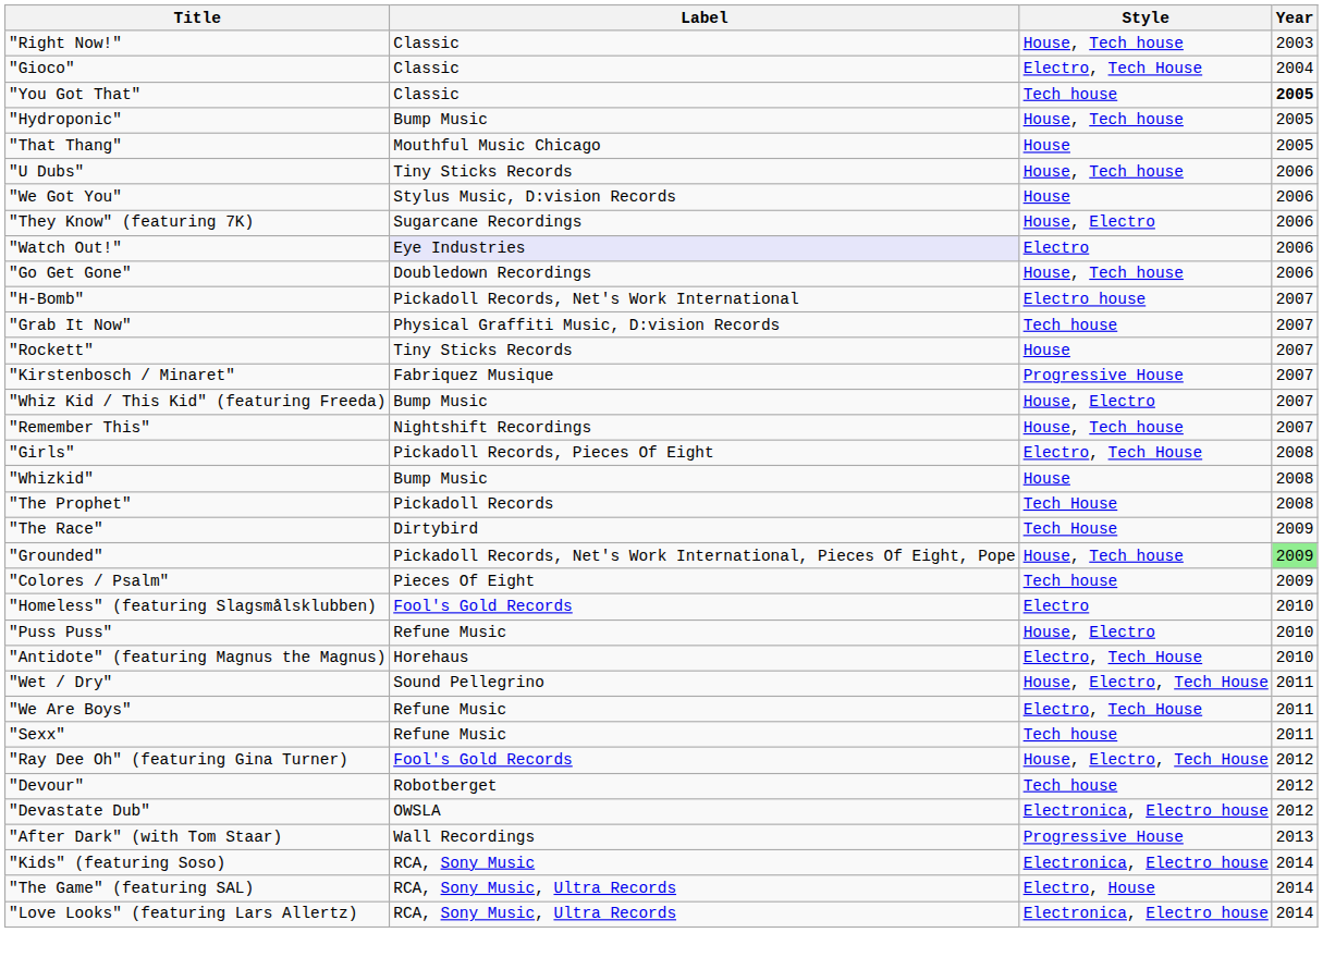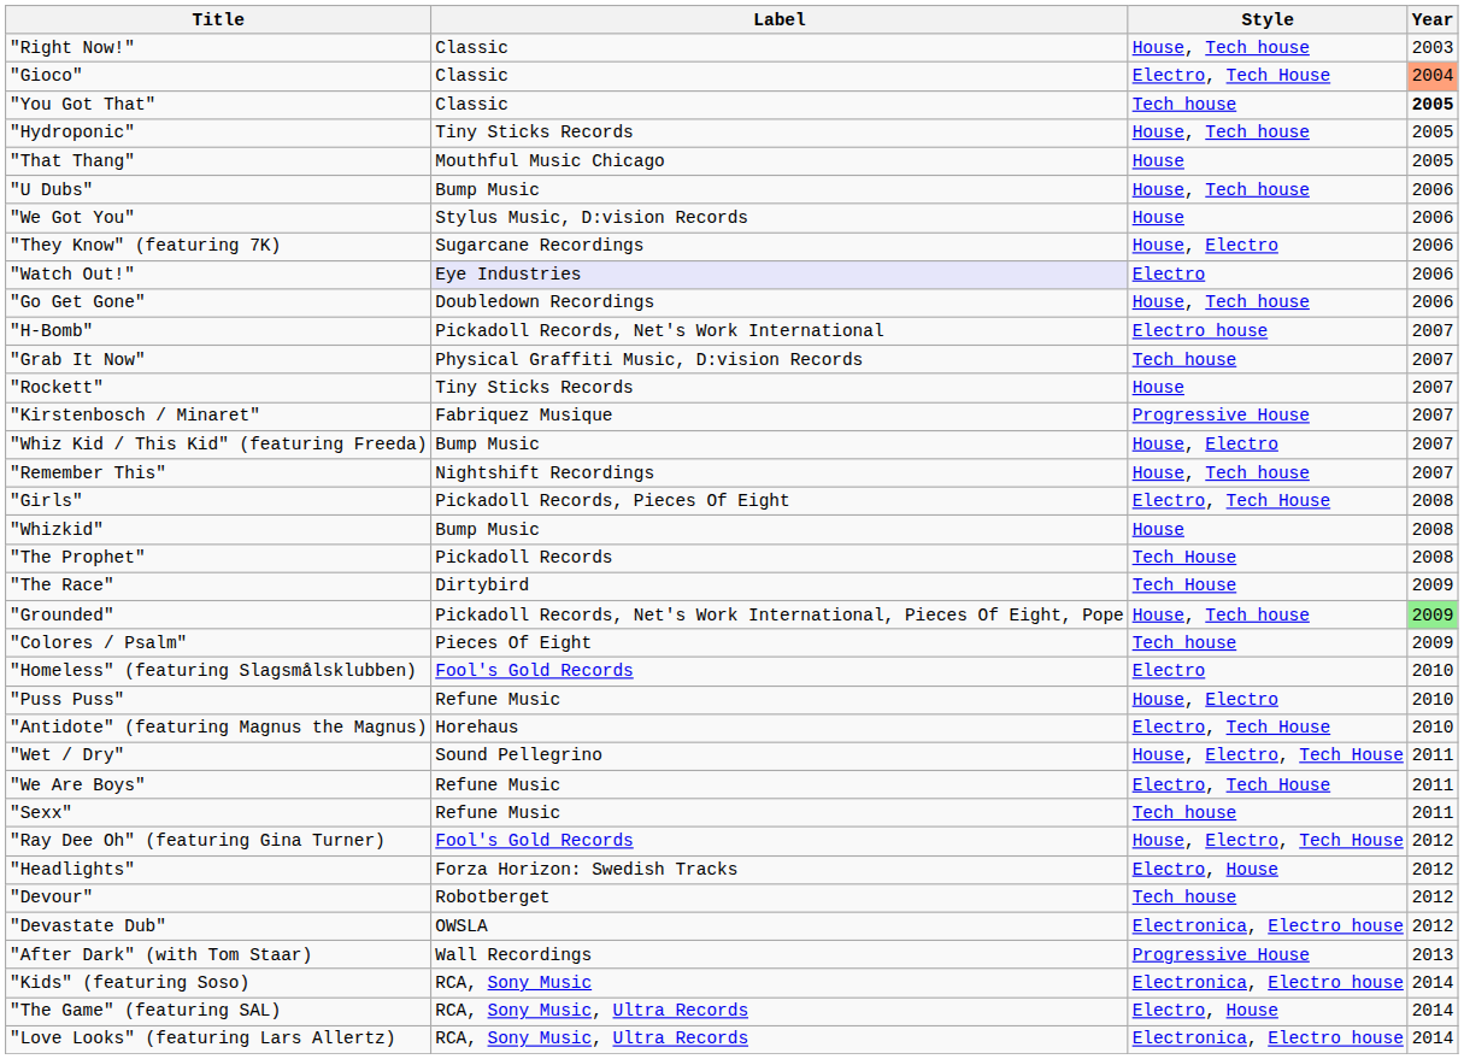"Gioco" | Year: no background -> lightsalmon background
"Hydroponic" | Label: Bump Music -> Tiny Sticks Records
"U Dubs" | Label: Tiny Sticks Records -> Bump Music
+ row: "Headlights" | Forza Horizon: Swedish Tracks | Electro, House | 2012
